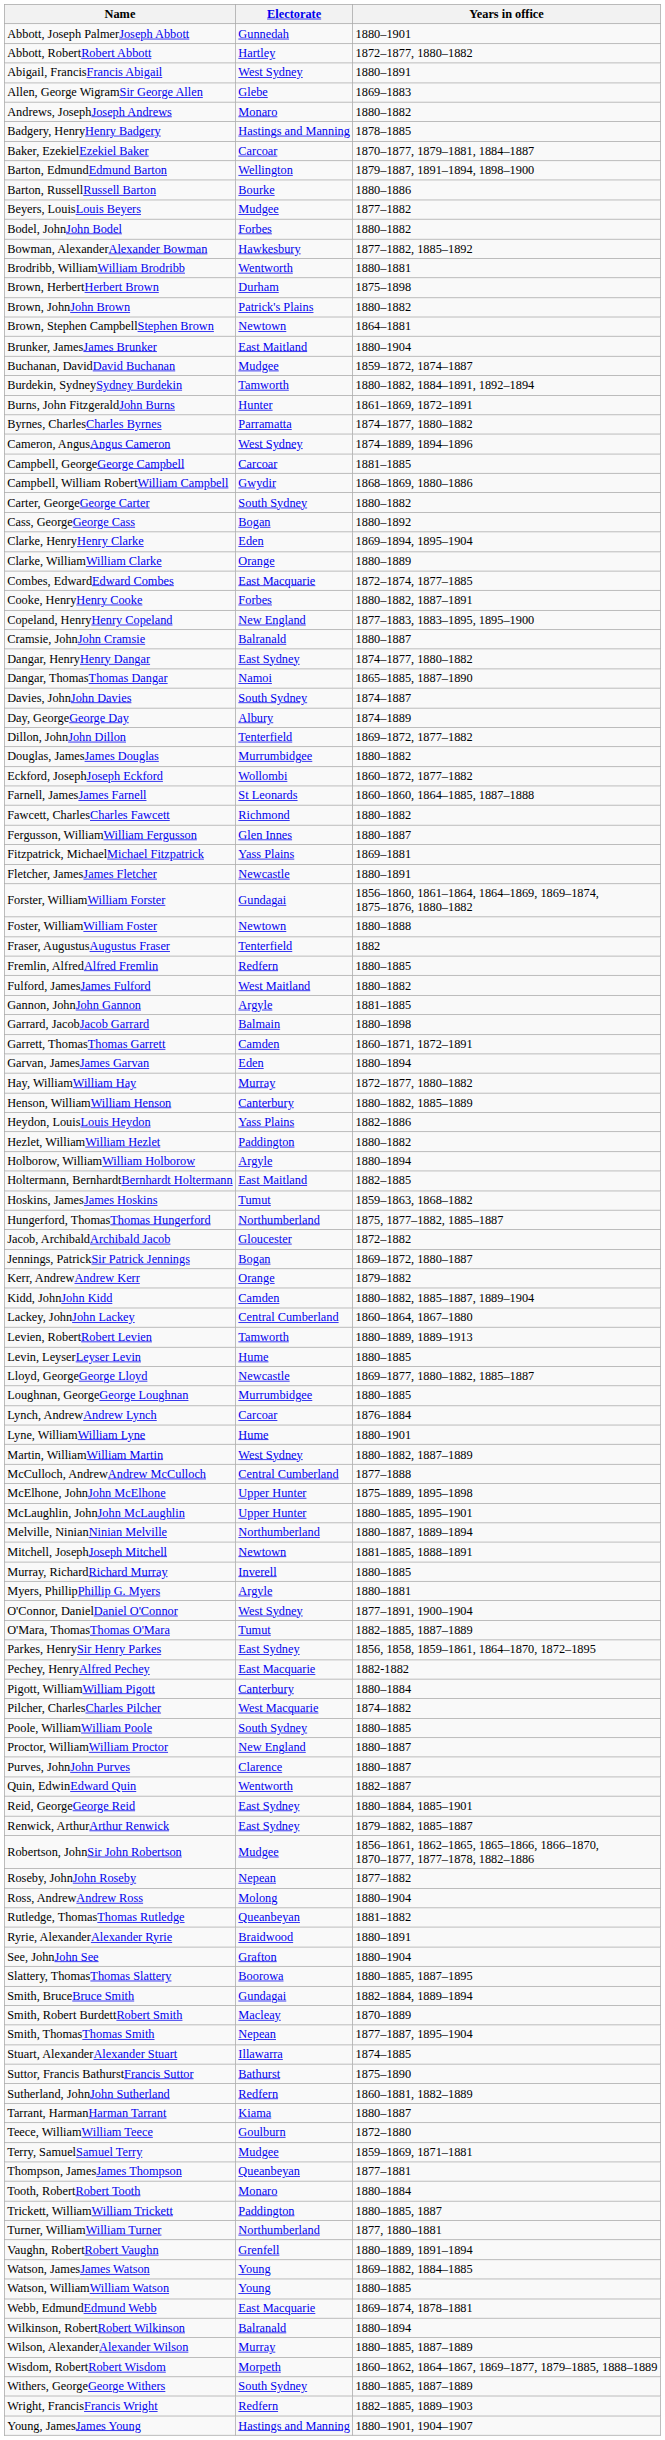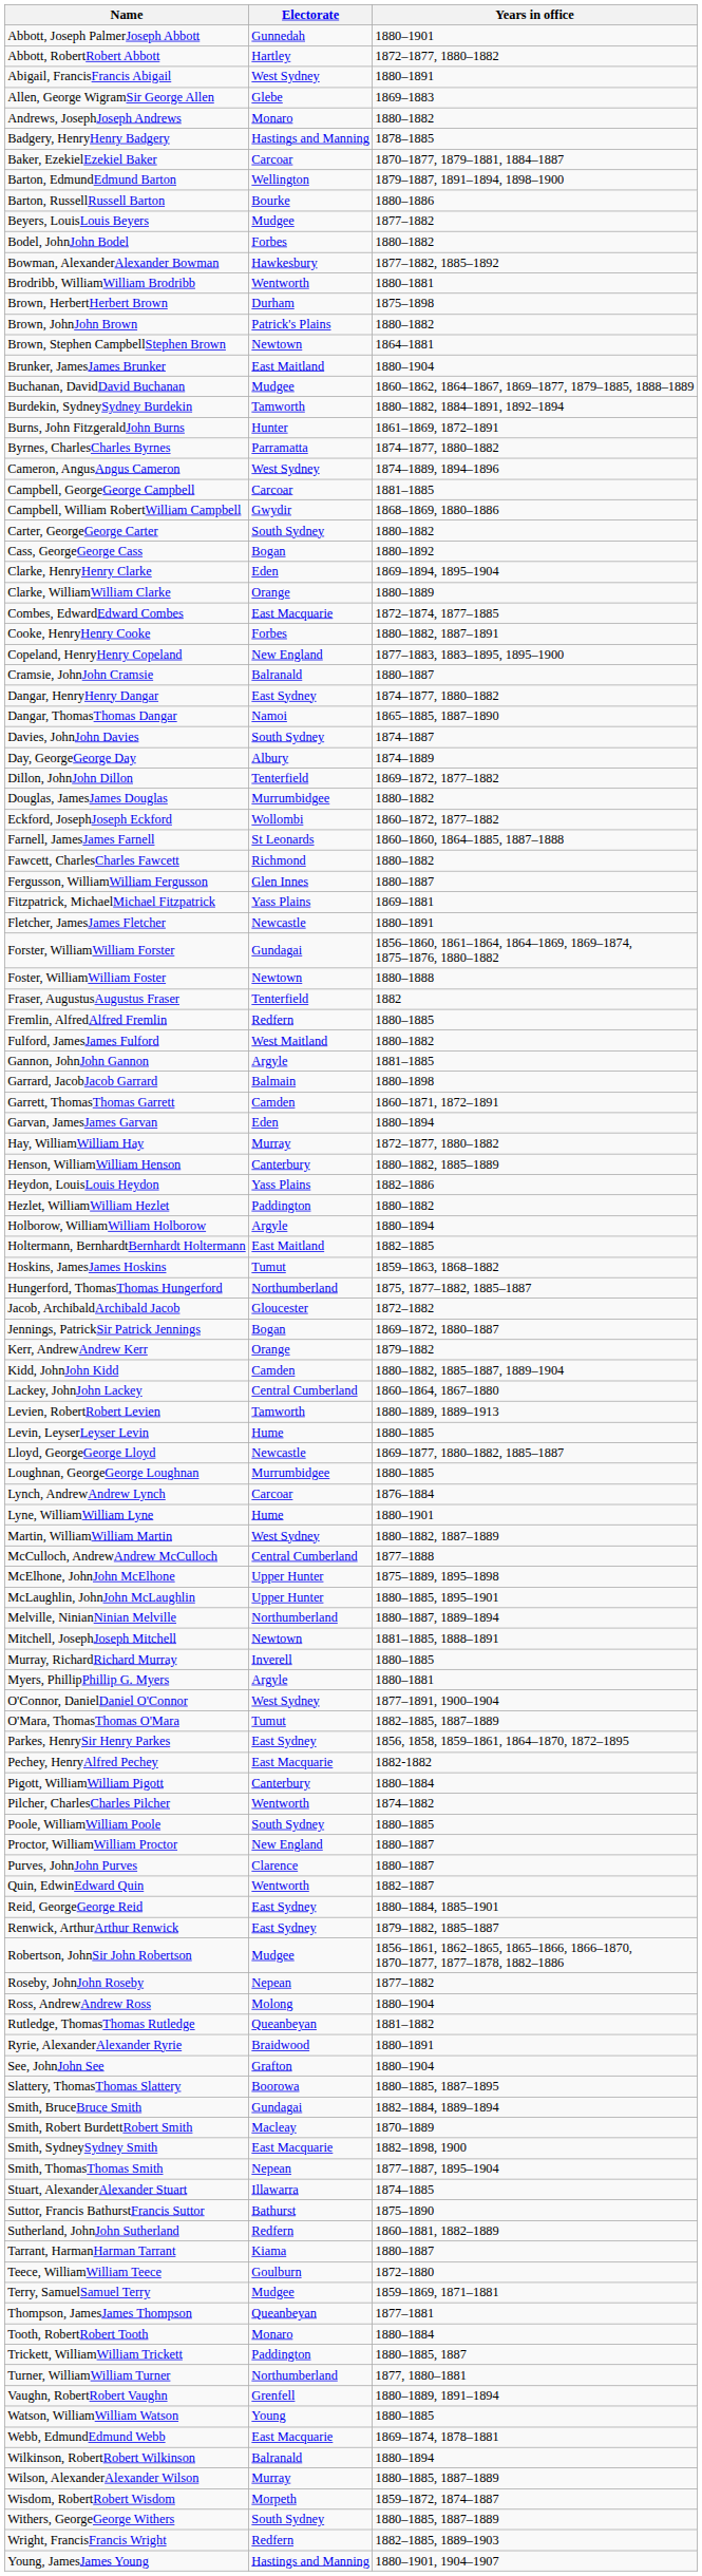Buchanan, DavidDavid Buchanan | Years in office: 1859–1872, 1874–1887 -> 1860–1862, 1864–1867, 1869–1877, 1879–1885, 1888–1889
Pilcher, CharlesCharles Pilcher | Electorate: West Macquarie -> Wentworth
+ row: Smith, SydneySydney Smith | East Macquarie | 1882–1898, 1900
- row: Watson, JamesJames Watson | Young | 1869–1882, 1884–1885
Wisdom, RobertRobert Wisdom | Years in office: 1860–1862, 1864–1867, 1869–1877, 1879–1885, 1888–1889 -> 1859–1872, 1874–1887
